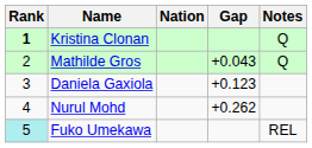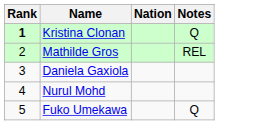- column: Gap | +0.043 | +0.123 | +0.262
Mathilde Gros | Notes: Q -> REL
Fuko Umekawa | Rank: paleturquoise background -> no background
Fuko Umekawa | Notes: REL -> Q
